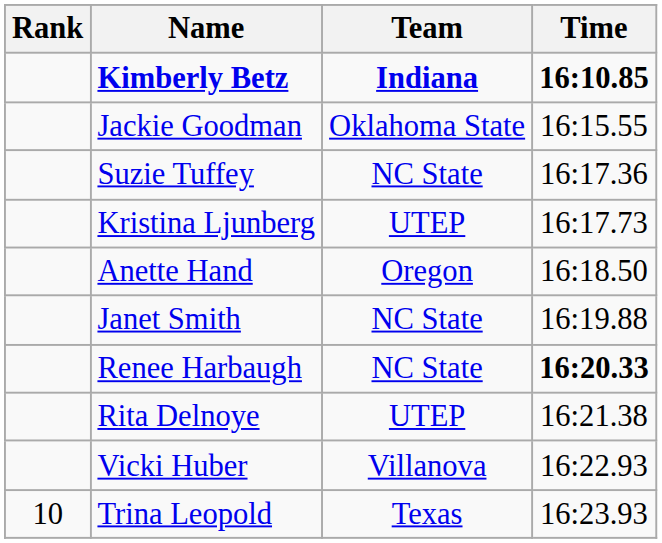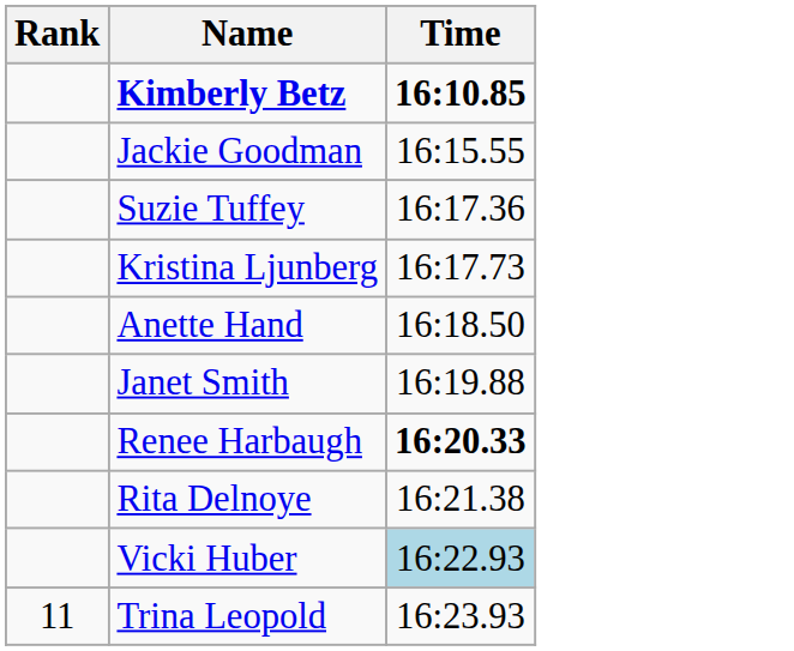- column: Team | Indiana | Oklahoma State | NC State | UTEP | Oregon | NC State | NC State | UTEP | Villanova | Texas
Vicki Huber | Time: no background -> lightblue background
Trina Leopold | Rank: 10 -> 11
